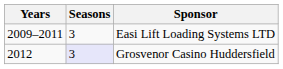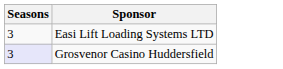- column: Years | 2009–2011 | 2012
